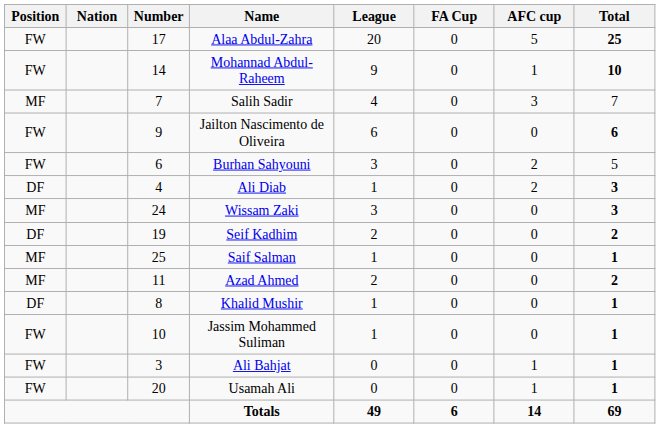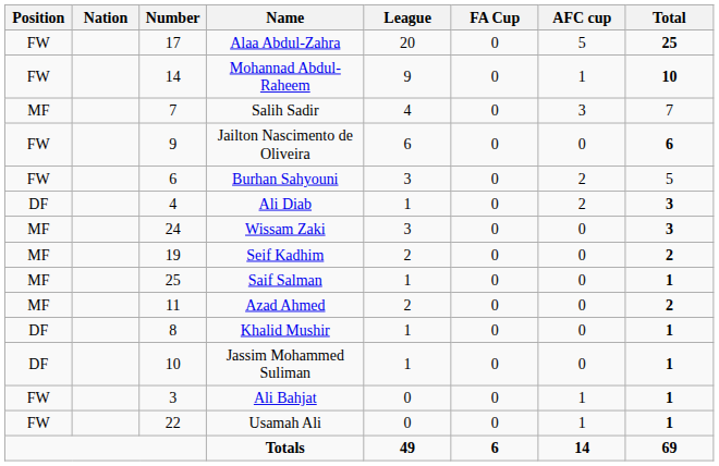Seif Kadhim | Position: DF -> MF
Jassim Mohammed Suliman | Position: FW -> DF
Usamah Ali | Number: 20 -> 22
